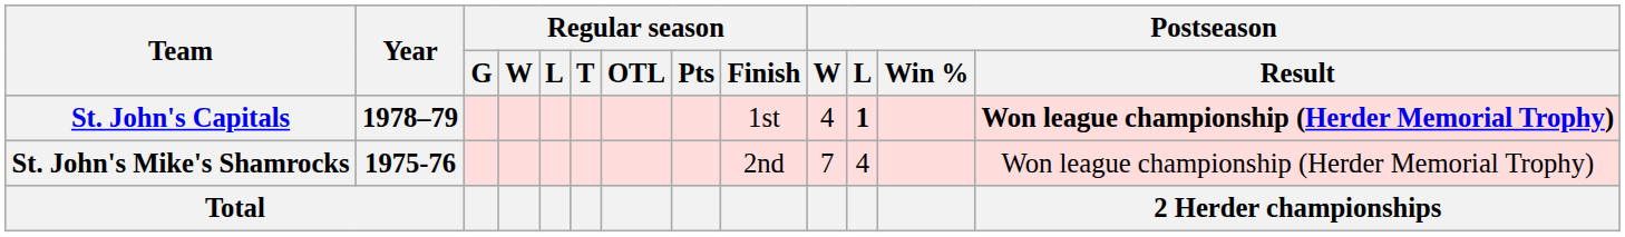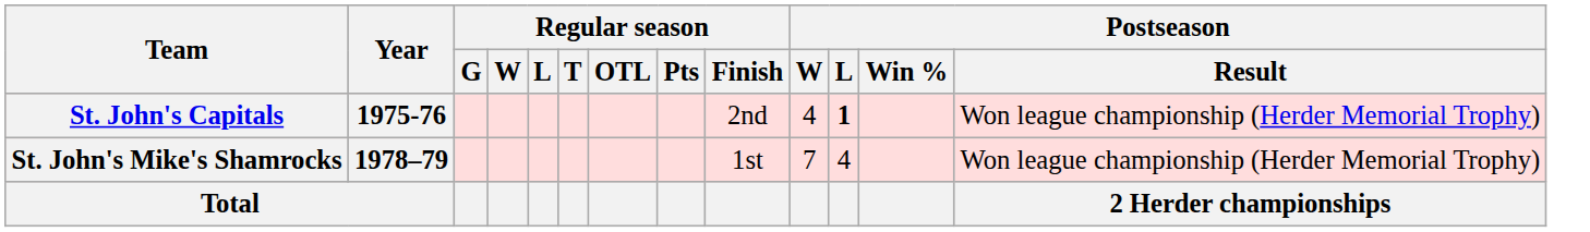St. John's Capitals | Year: 1978–79 -> 1975-76
St. John's Capitals | Regular season / Finish: 1st -> 2nd
St. John's Capitals | Postseason / Result: bold -> normal
St. John's Mike's Shamrocks | Year: 1975-76 -> 1978–79
St. John's Mike's Shamrocks | Regular season / Finish: 2nd -> 1st
